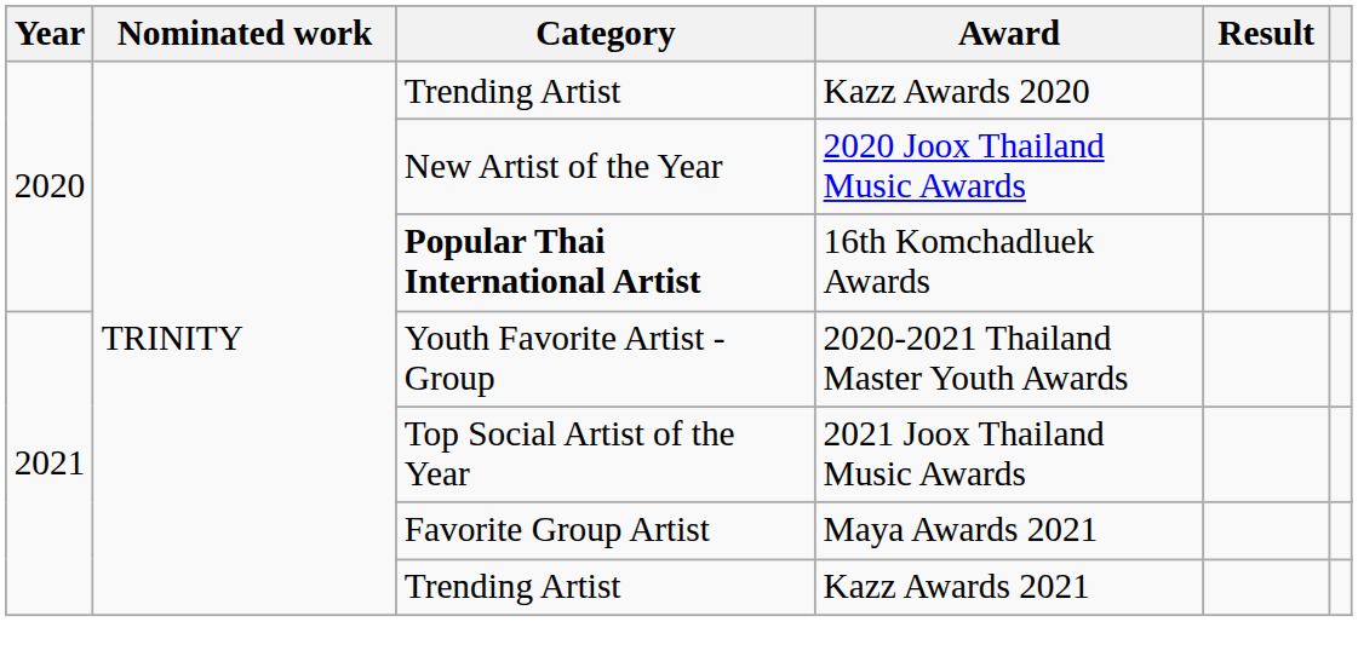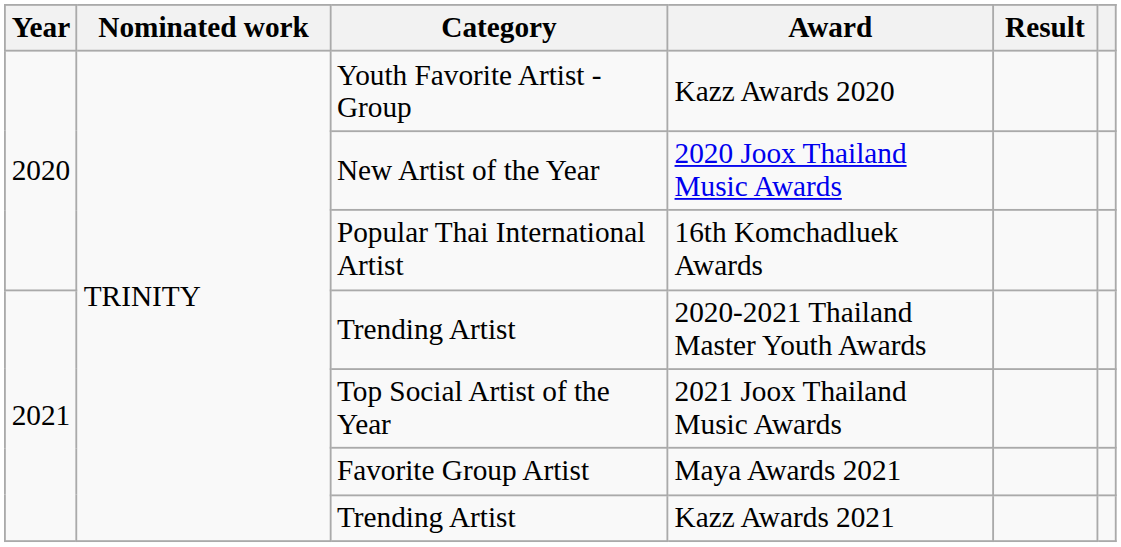Kazz Awards 2020 | Category: Trending Artist -> Youth Favorite Artist - Group
16th Komchadluek Awards | Category: bold -> normal
2020-2021 Thailand Master Youth Awards | Category: Youth Favorite Artist - Group -> Trending Artist
